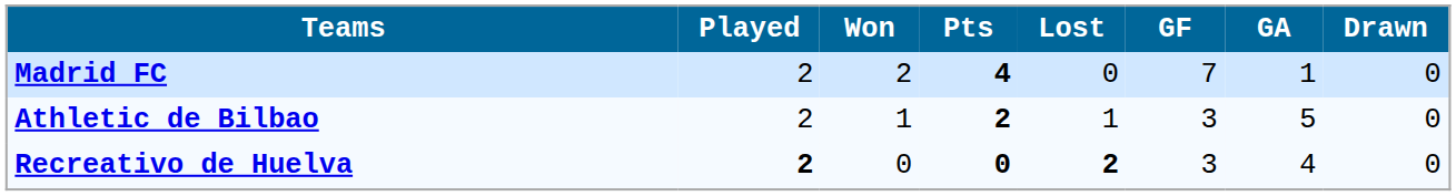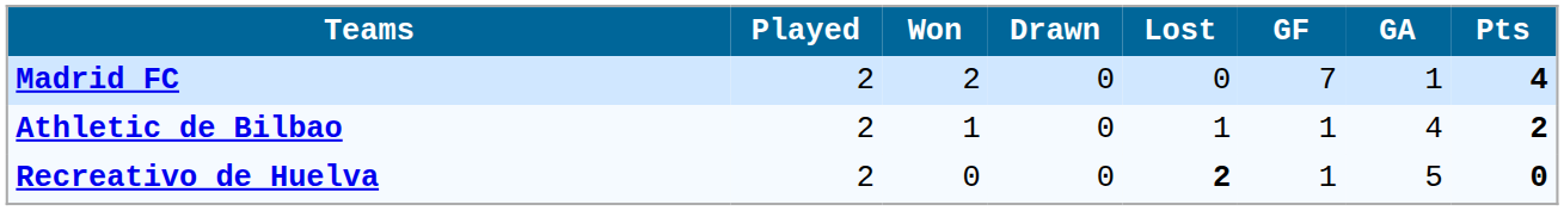columns swapped: Drawn <-> Pts
Athletic de Bilbao | GF: 3 -> 1
Athletic de Bilbao | GA: 5 -> 4
Recreativo de Huelva | Played: bold -> normal
Recreativo de Huelva | GF: 3 -> 1
Recreativo de Huelva | GA: 4 -> 5
